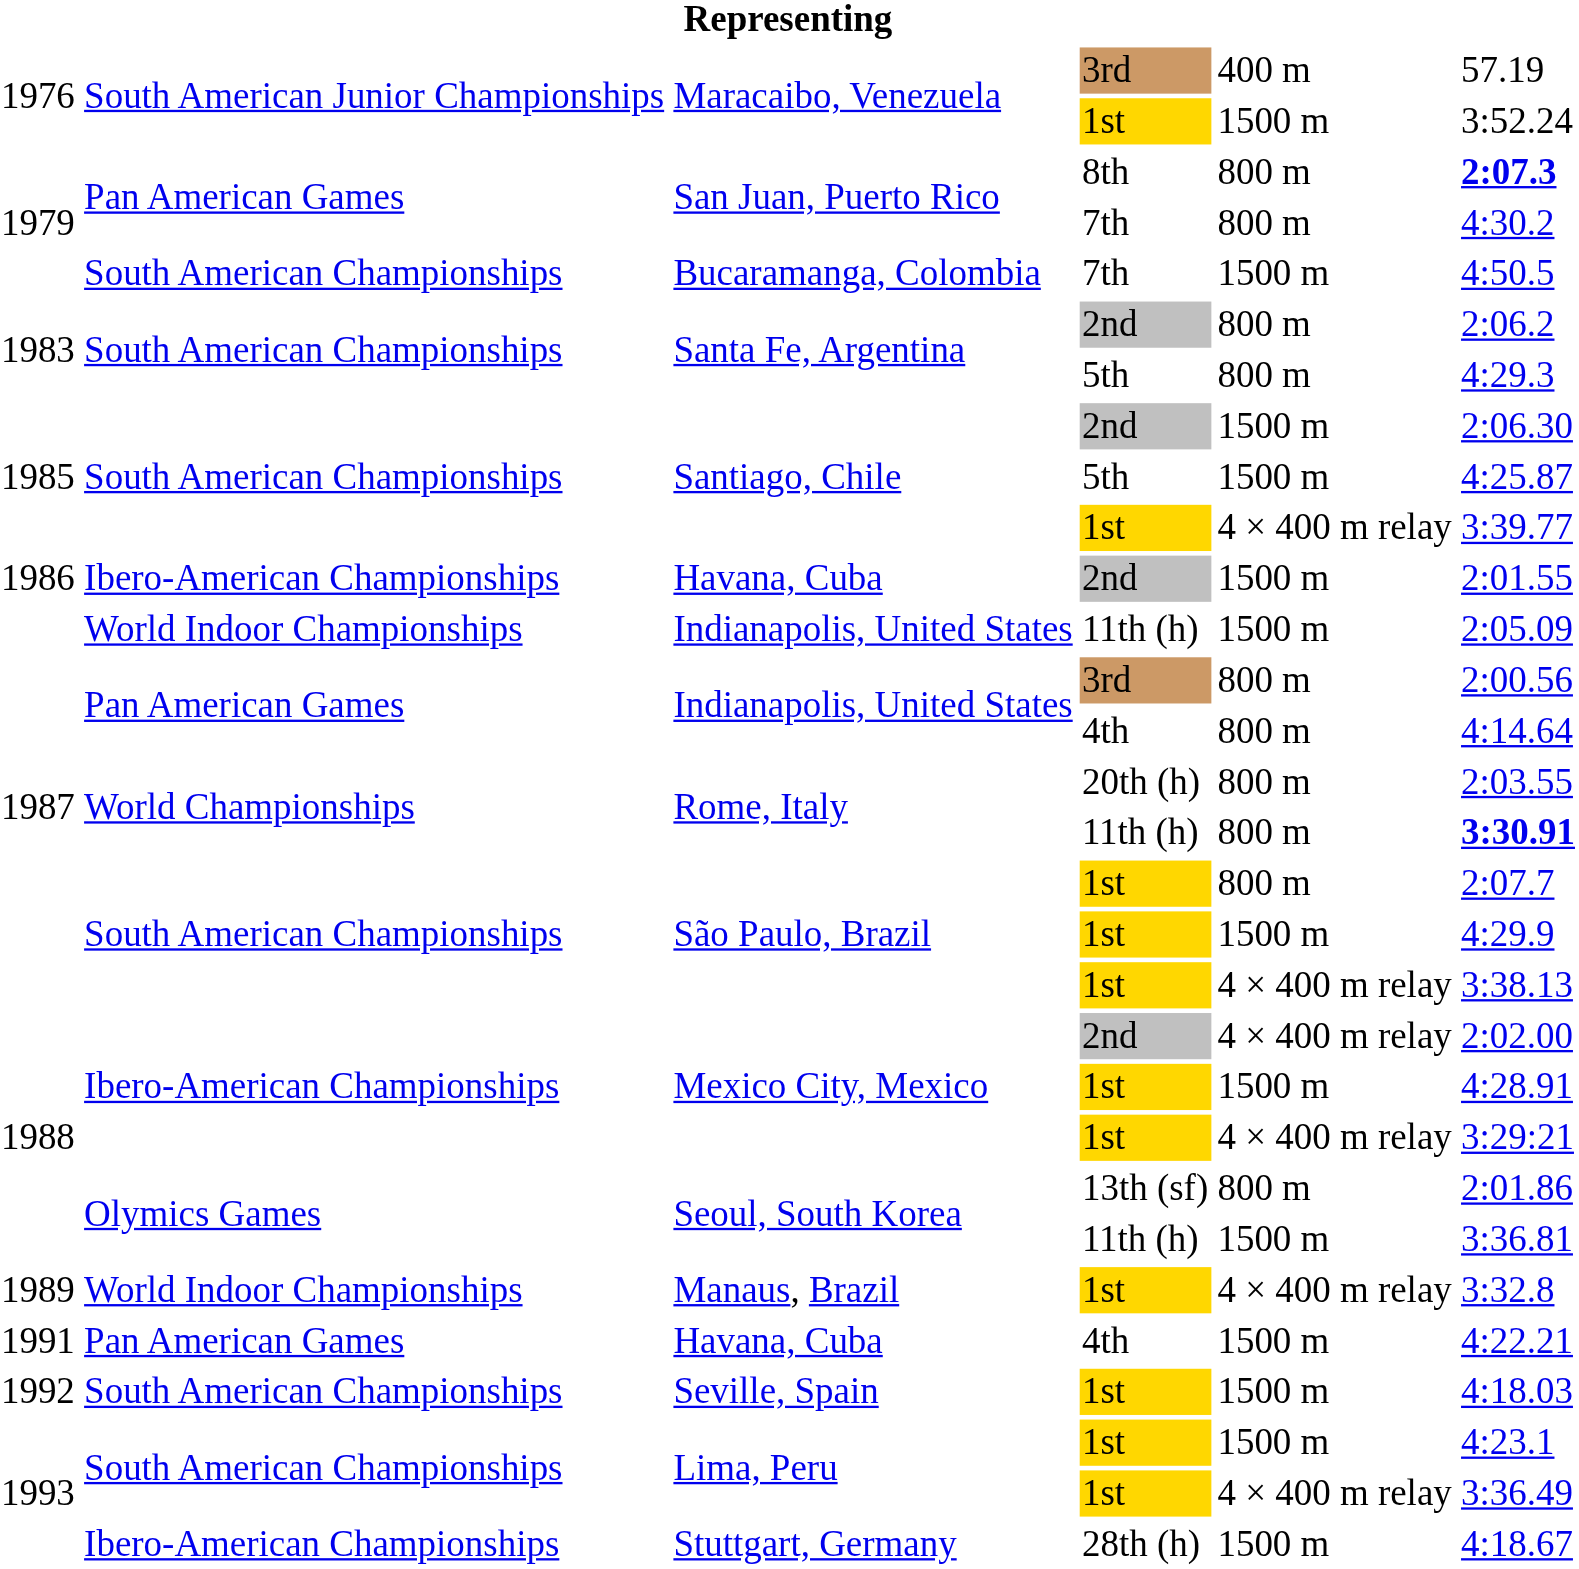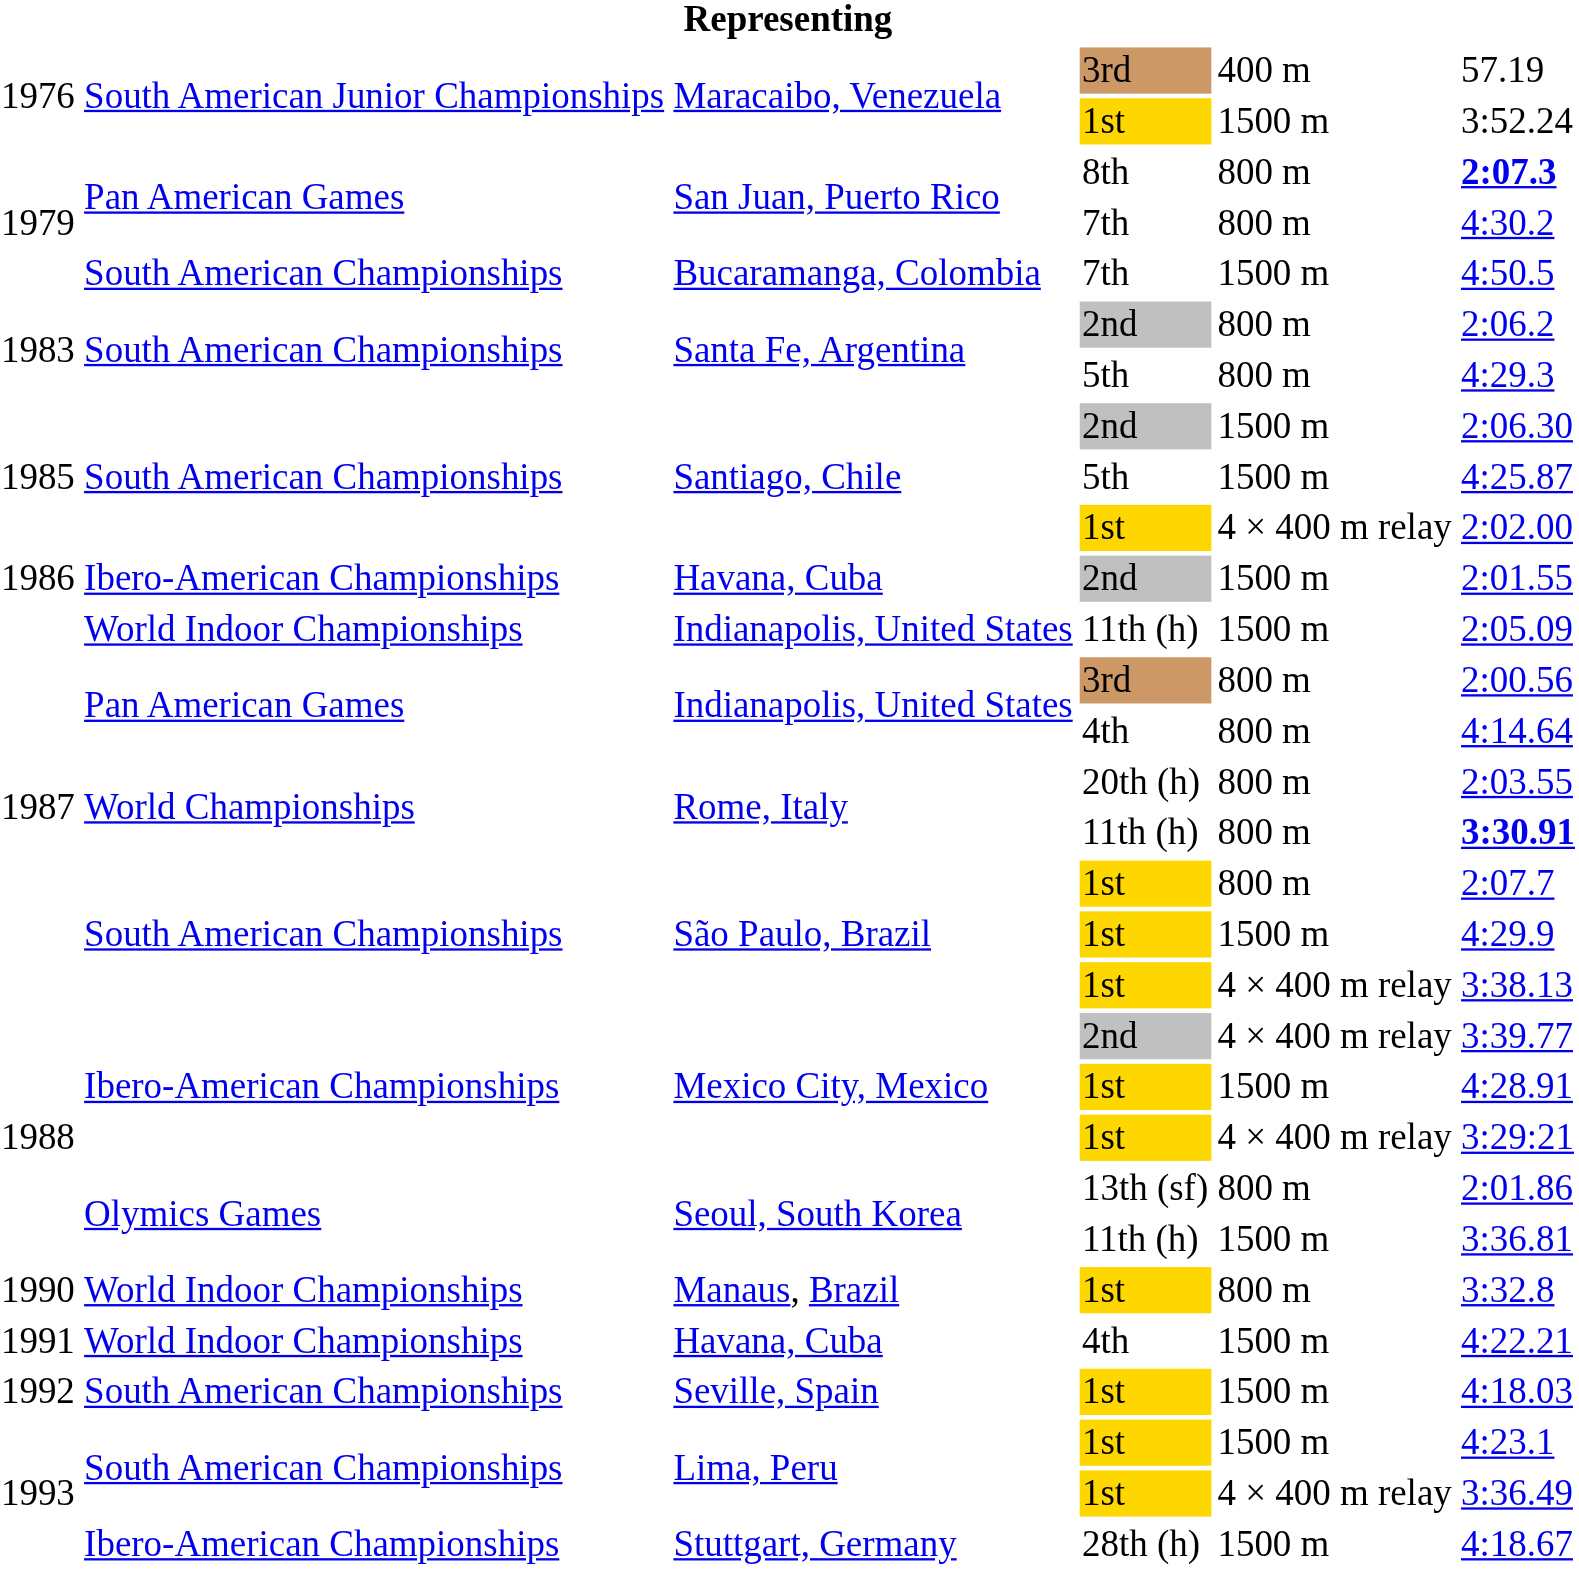Santiago, Chile / 1st | column 6: 3:39.77 -> 2:02.00
Mexico City, Mexico / 2nd | column 6: 2:02.00 -> 3:39.77
Manaus, Brazil | column 1: 1989 -> 1990
Manaus, Brazil | column 5: 4 × 400 m relay -> 800 m
Havana, Cuba / 4th | column 2: Pan American Games -> World Indoor Championships
